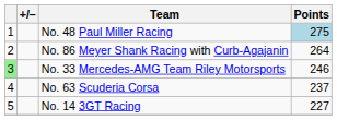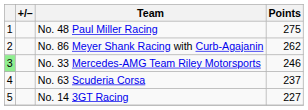No. 48 Paul Miller Racing | Points: lightblue background -> no background
No. 86 Meyer Shank Racing with Curb-Agajanin | Points: 264 -> 262
